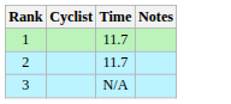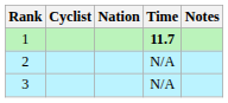+ column: Nation
1 | Time: normal -> bold
2 | Time: 11.7 -> N/A
